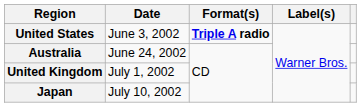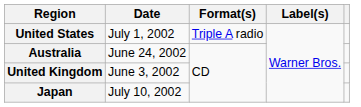United States | Date: June 3, 2002 -> July 1, 2002
United States | Format(s): bold -> normal
United Kingdom | Date: July 1, 2002 -> June 3, 2002
